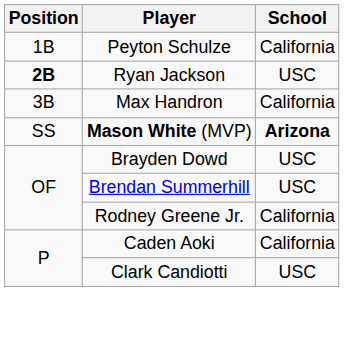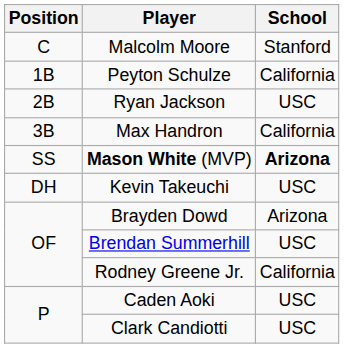+ row: C | Malcolm Moore | Stanford
Ryan Jackson | Position: bold -> normal
+ row: DH | Kevin Takeuchi | USC
Brayden Dowd | School: USC -> Arizona
Caden Aoki | School: California -> USC
